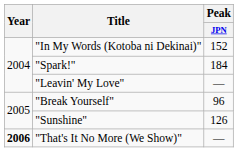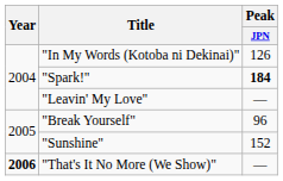"In My Words (Kotoba ni Dekinai)" | Peak / JPN: 152 -> 126
"Spark!" | Peak / JPN: normal -> bold
"Sunshine" | Peak / JPN: 126 -> 152
